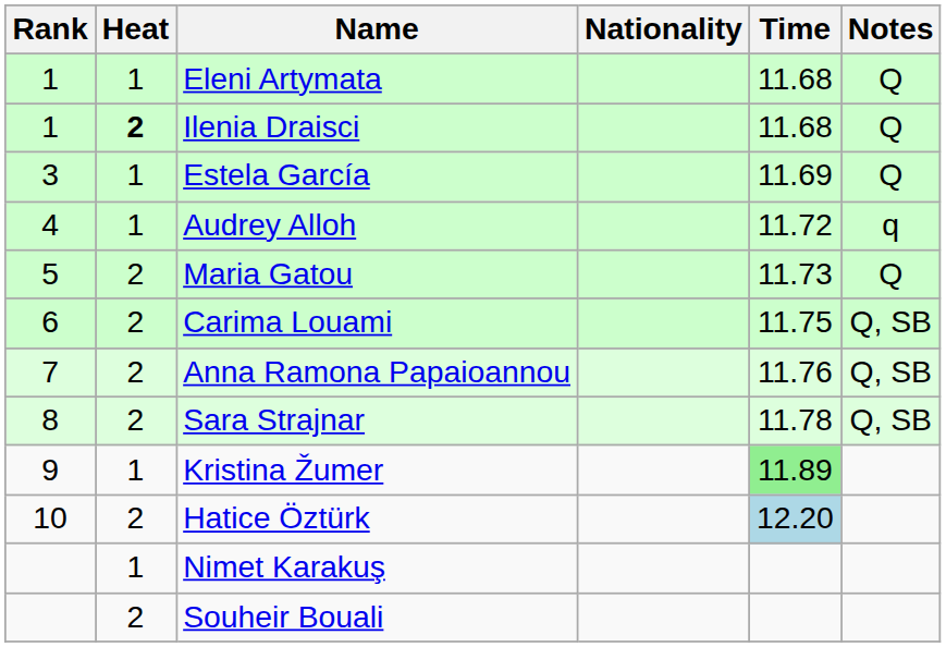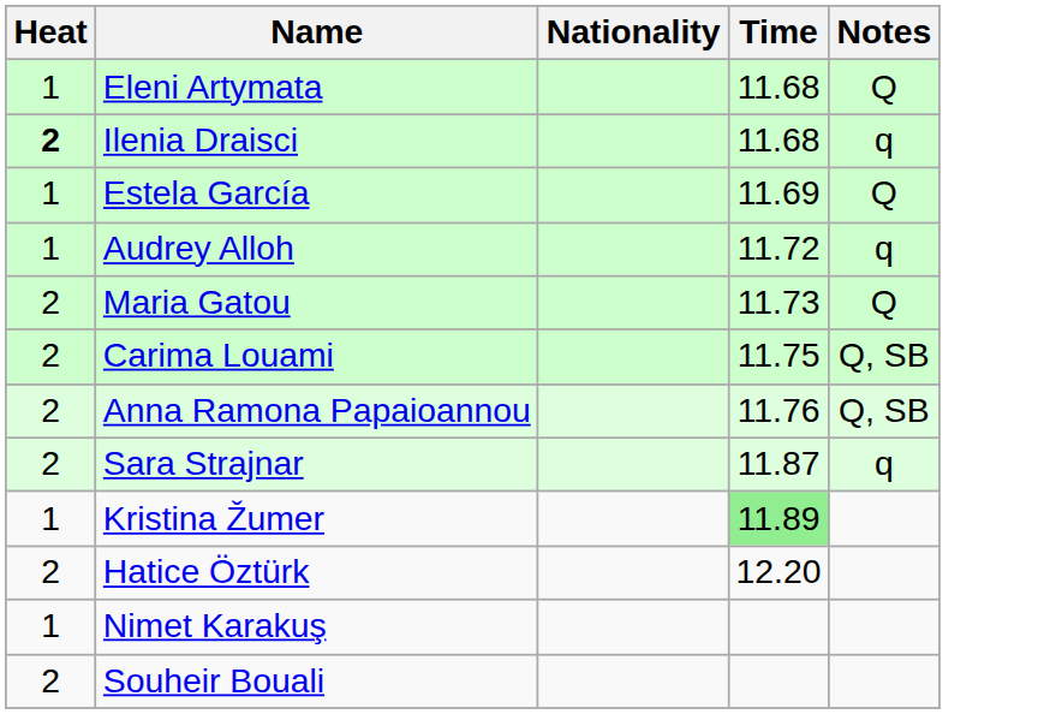- column: Rank | 1 | 1 | 3 | 4 | 5 | 6 | 7 | 8 | 9 | 10
Ilenia Draisci | Notes: Q -> q
Sara Strajnar | Time: 11.78 -> 11.87
Sara Strajnar | Notes: Q, SB -> q
Hatice Öztürk | Time: lightblue background -> no background
